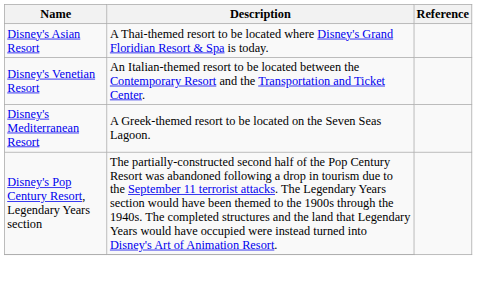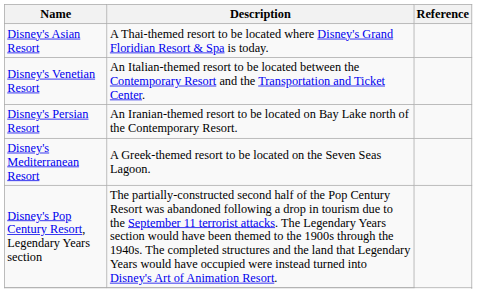+ row: Disney's Persian Resort | An Iranian-themed resort to be located on Bay Lake north of the Contemporary Resort.
